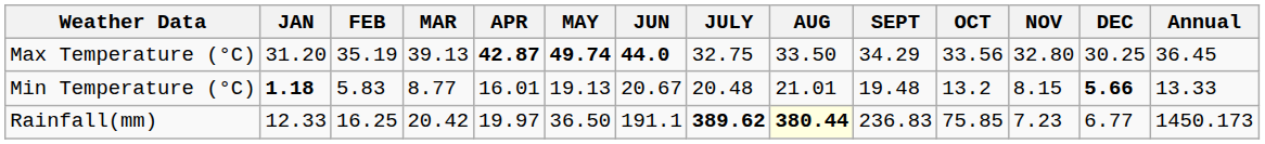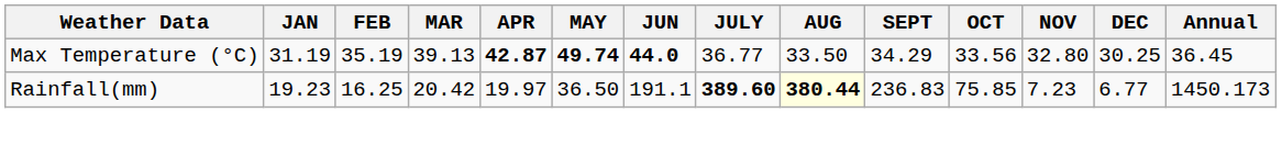Max Temperature (°C) | JAN: 31.20 -> 31.19
Max Temperature (°C) | JULY: 32.75 -> 36.77
- row: Min Temperature (°C) | 1.18 | 5.83 | 8.77 | 16.01 | 19.13 | 20.67 | 20.48 | 21.01 | 19.48 | 13.2 | 8.15 | 5.66 | 13.33
Rainfall(mm) | JAN: 12.33 -> 19.23
Rainfall(mm) | JULY: 389.62 -> 389.60
